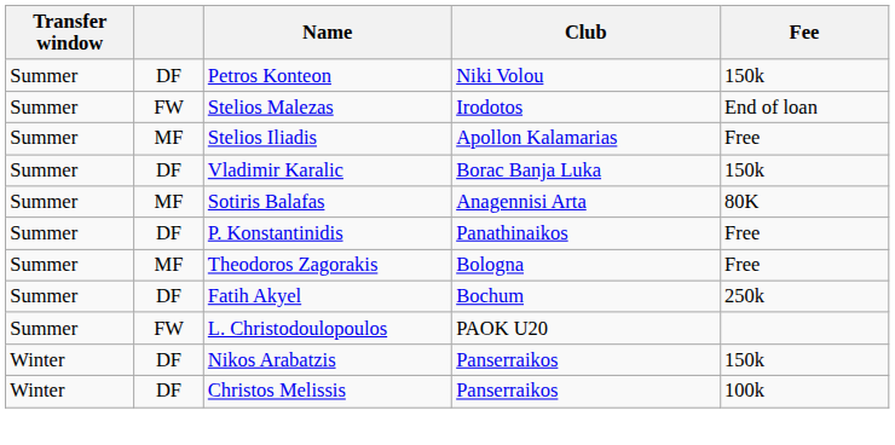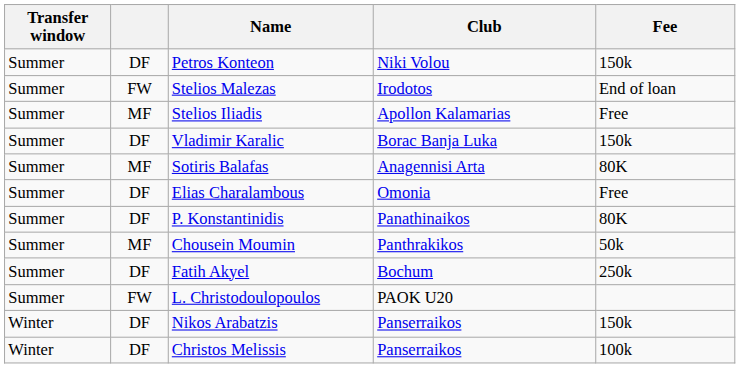+ row: Summer | DF | Elias Charalambous | Omonia | Free
P. Konstantinidis | Fee: Free -> 80K
- row: Summer | MF | Theodoros Zagorakis | Bologna | Free
+ row: Summer | MF | Chousein Moumin | Panthrakikos | 50k
